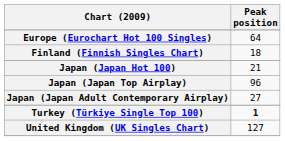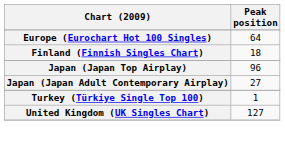- row: Japan (Japan Hot 100) | 21
Turkey (Türkiye Single Top 100) | Peak position: bold -> normal
